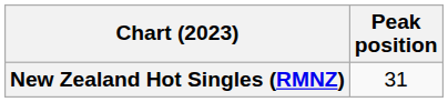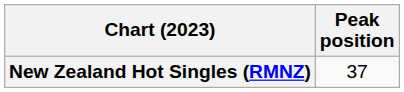New Zealand Hot Singles (RMNZ) | Peak position: 31 -> 37
